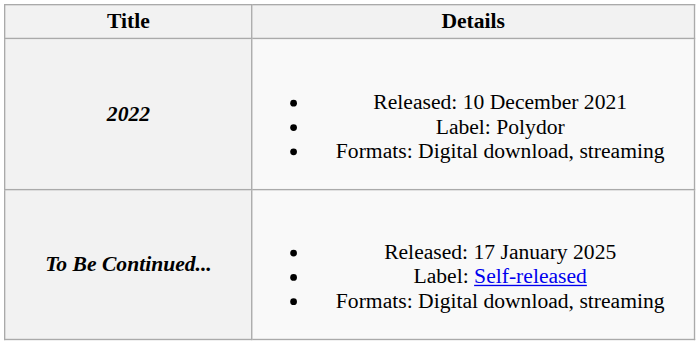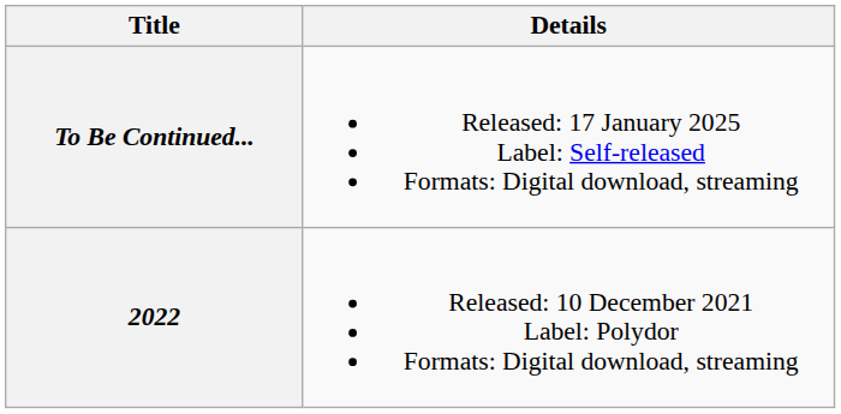rows swapped: 2022 <-> To Be Continued...
